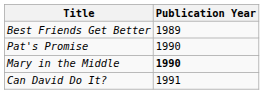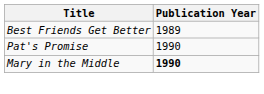- row: Can David Do It? | 1991
